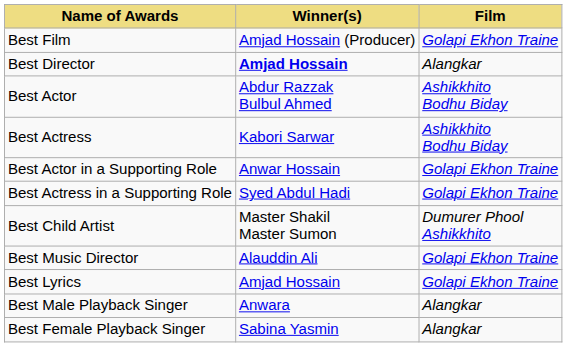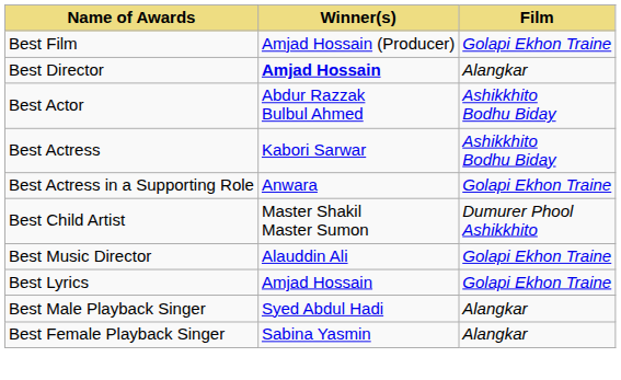- row: Best Actor in a Supporting Role | Anwar Hossain | Golapi Ekhon Traine
Best Actress in a Supporting Role | Winner(s): Syed Abdul Hadi -> Anwara
Best Male Playback Singer | Winner(s): Anwara -> Syed Abdul Hadi
